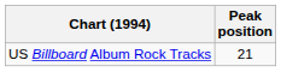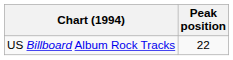US Billboard Album Rock Tracks | Peak position: 21 -> 22
